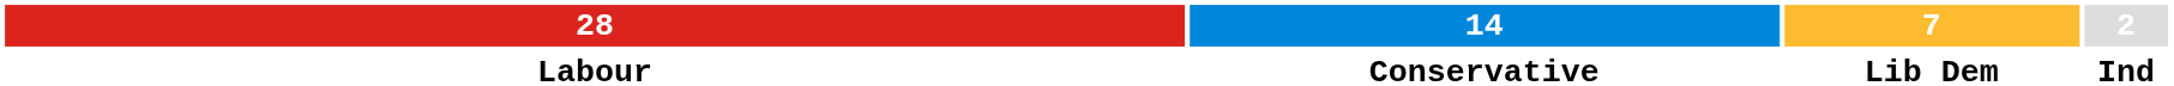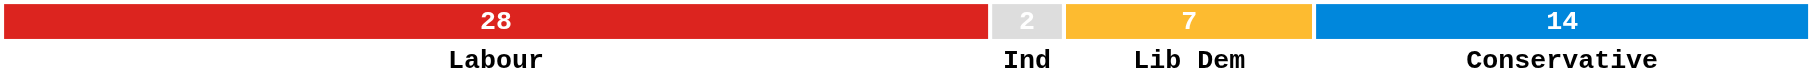columns swapped: 14 <-> 2
